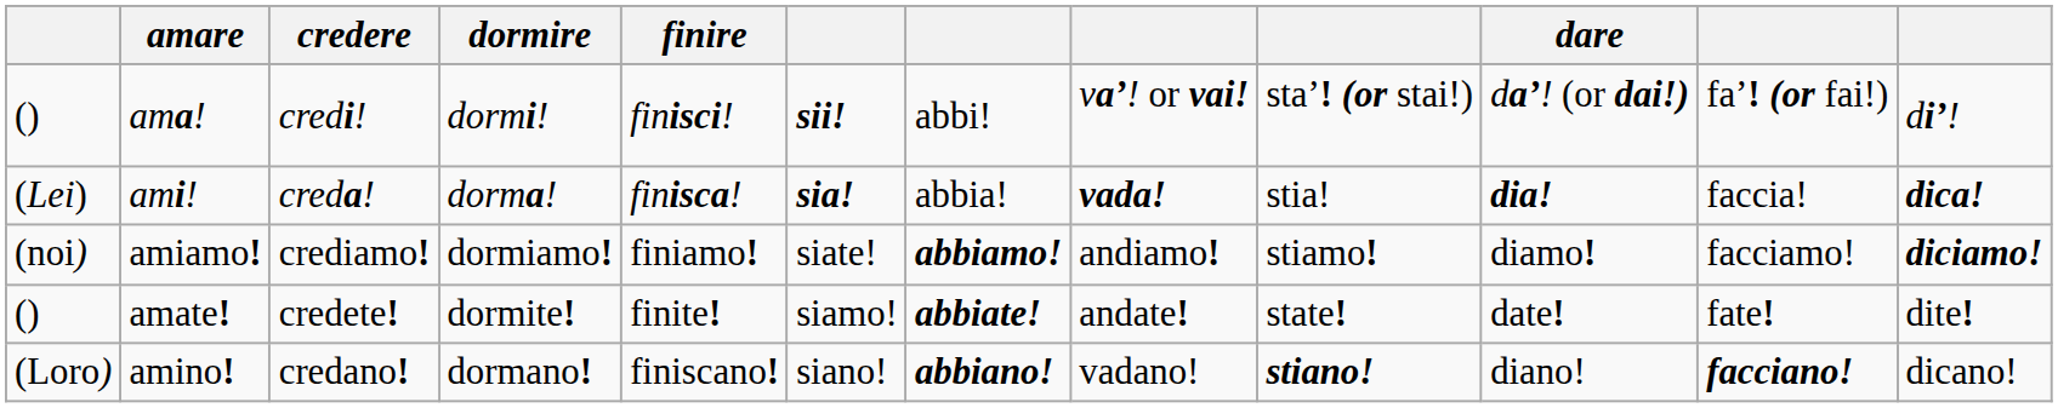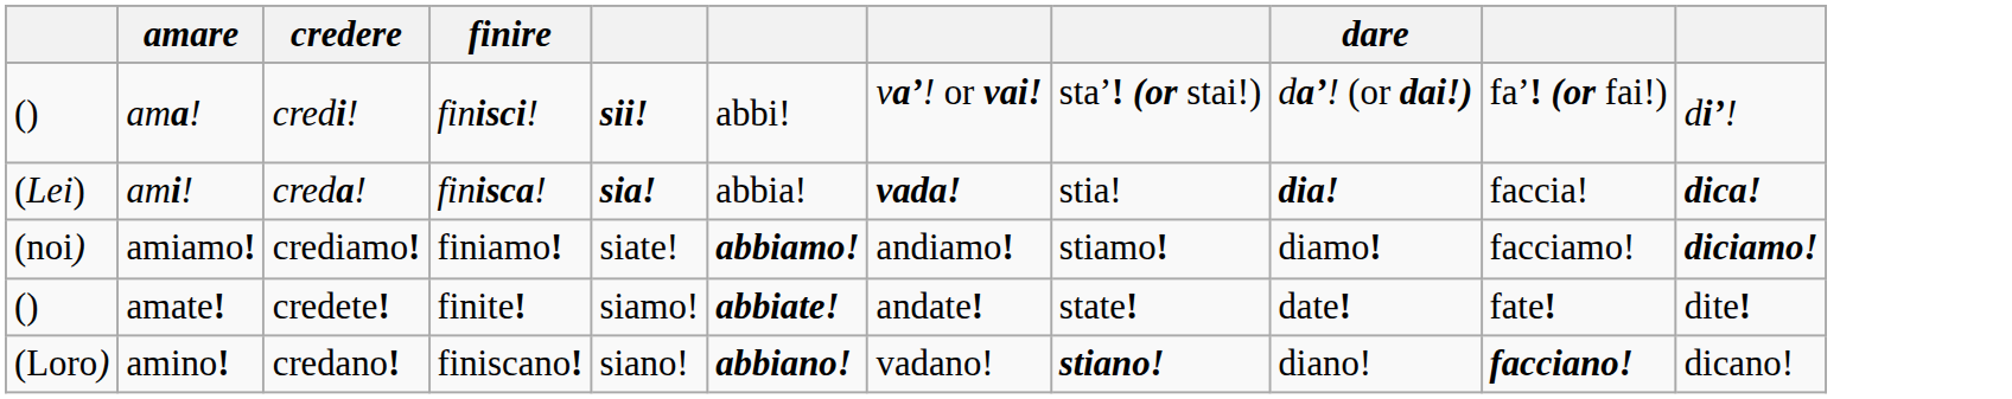- column: dormire | dormi! | dorma! | dormiamo! | dormite! | dormano!
